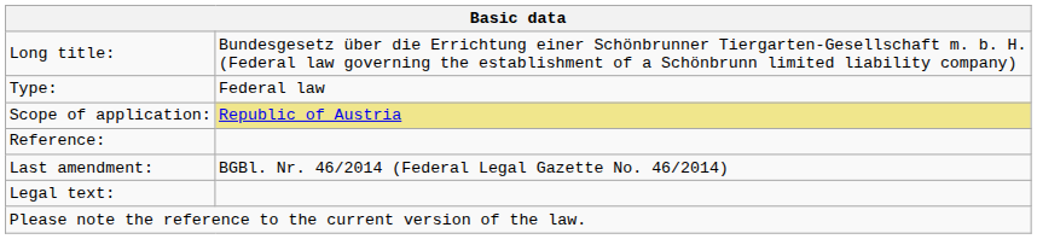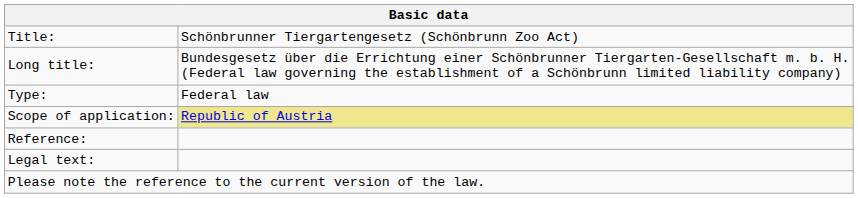+ row: Title: | Schönbrunner Tiergartengesetz (Schönbrunn Zoo Act)
- row: Last amendment: | BGBl. Nr. 46/2014 (Federal Legal Gazette No. 46/2014)
